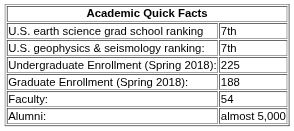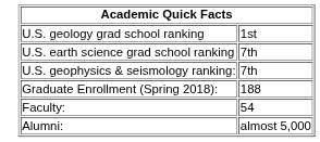+ row: U.S. geology grad school ranking | 1st
- row: Undergraduate Enrollment (Spring 2018): | 225
